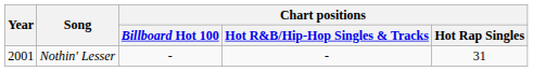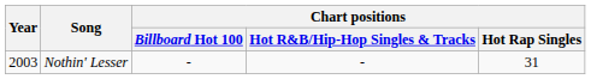Nothin' Lesser | Year: 2001 -> 2003
